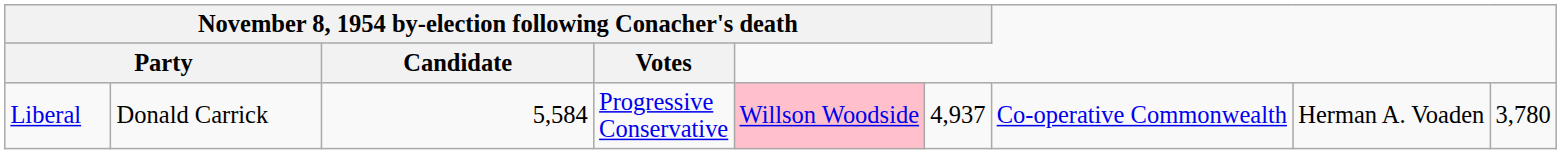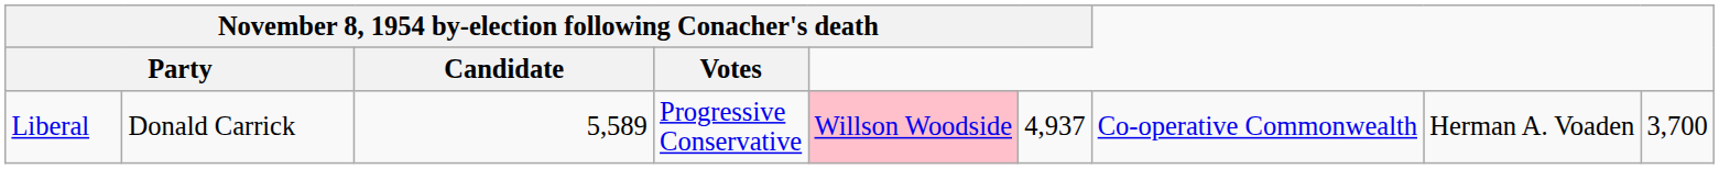Liberal | column 3: 5,584 -> 5,589
Liberal | column 9: 3,780 -> 3,700
